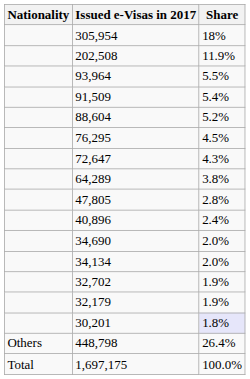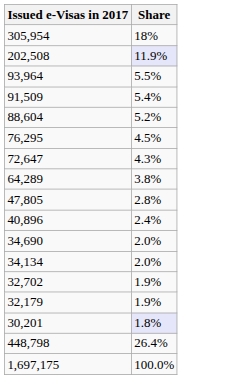- column: Nationality | Others | Total
202,508 | Share: no background -> lavender background
